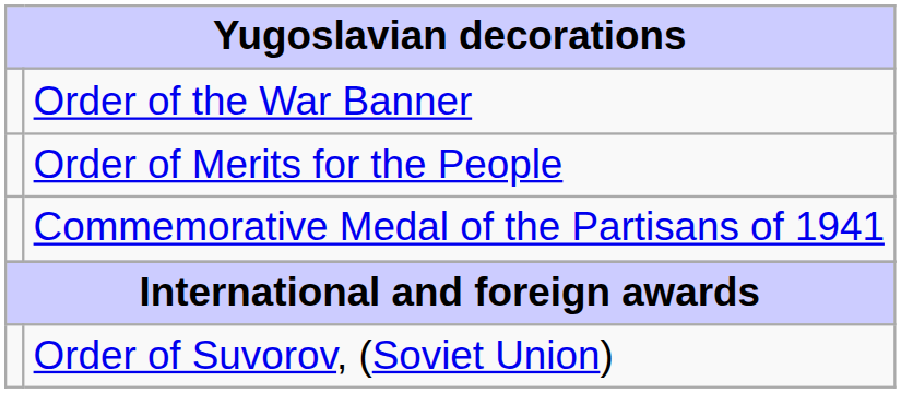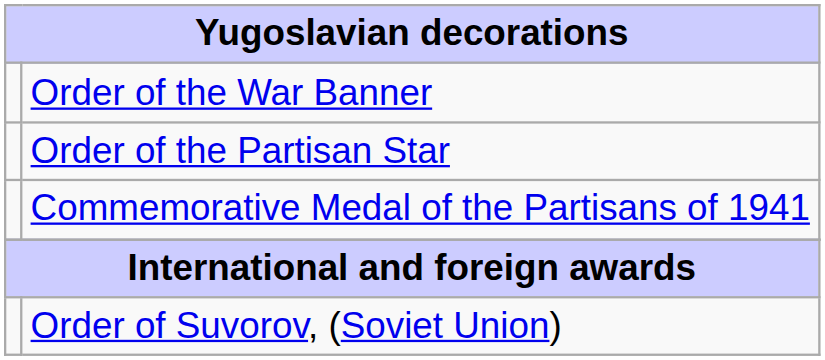+ row: Order of the Partisan Star
- row: Order of Merits for the People
